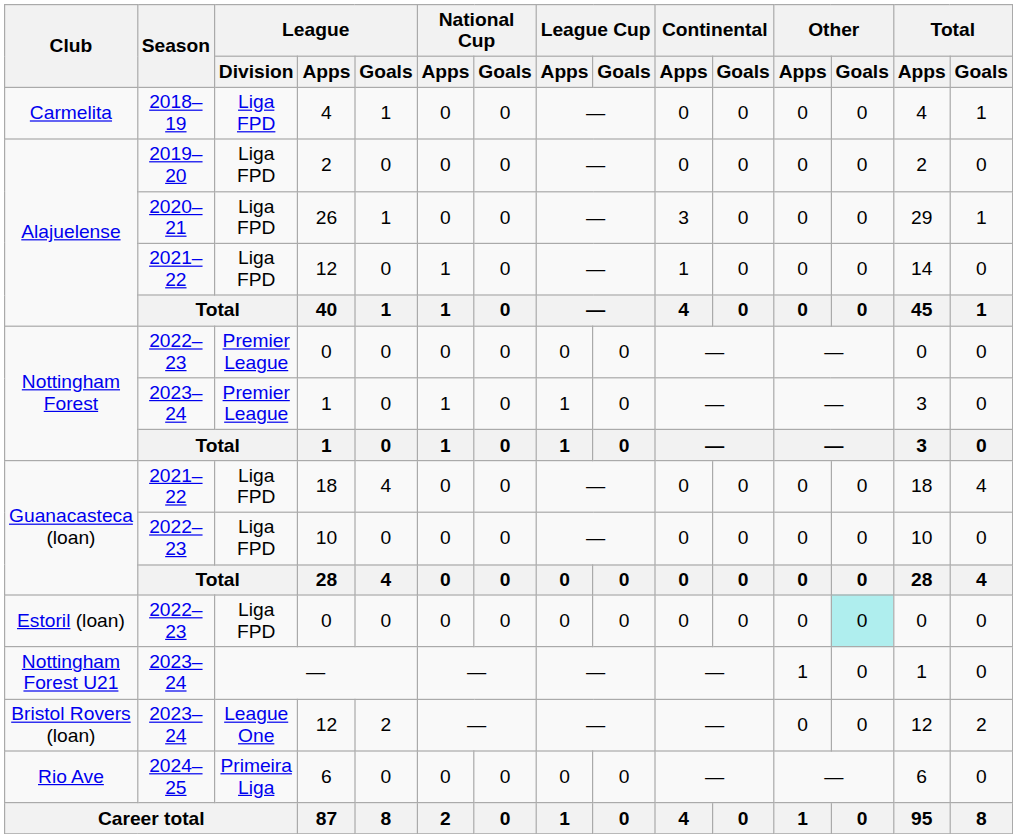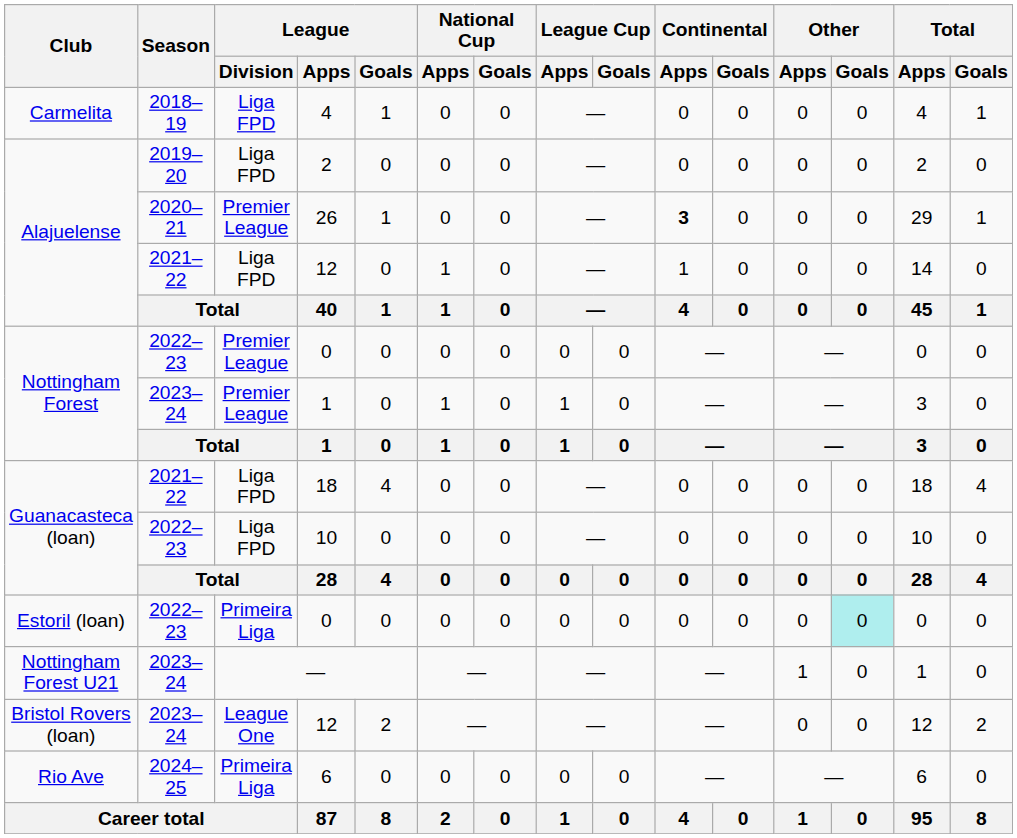26 | League / Division: Liga FPD -> Premier League
26 | Continental / Apps: normal -> bold
Estoril (loan) / 0 | League / Division: Liga FPD -> Primeira Liga
